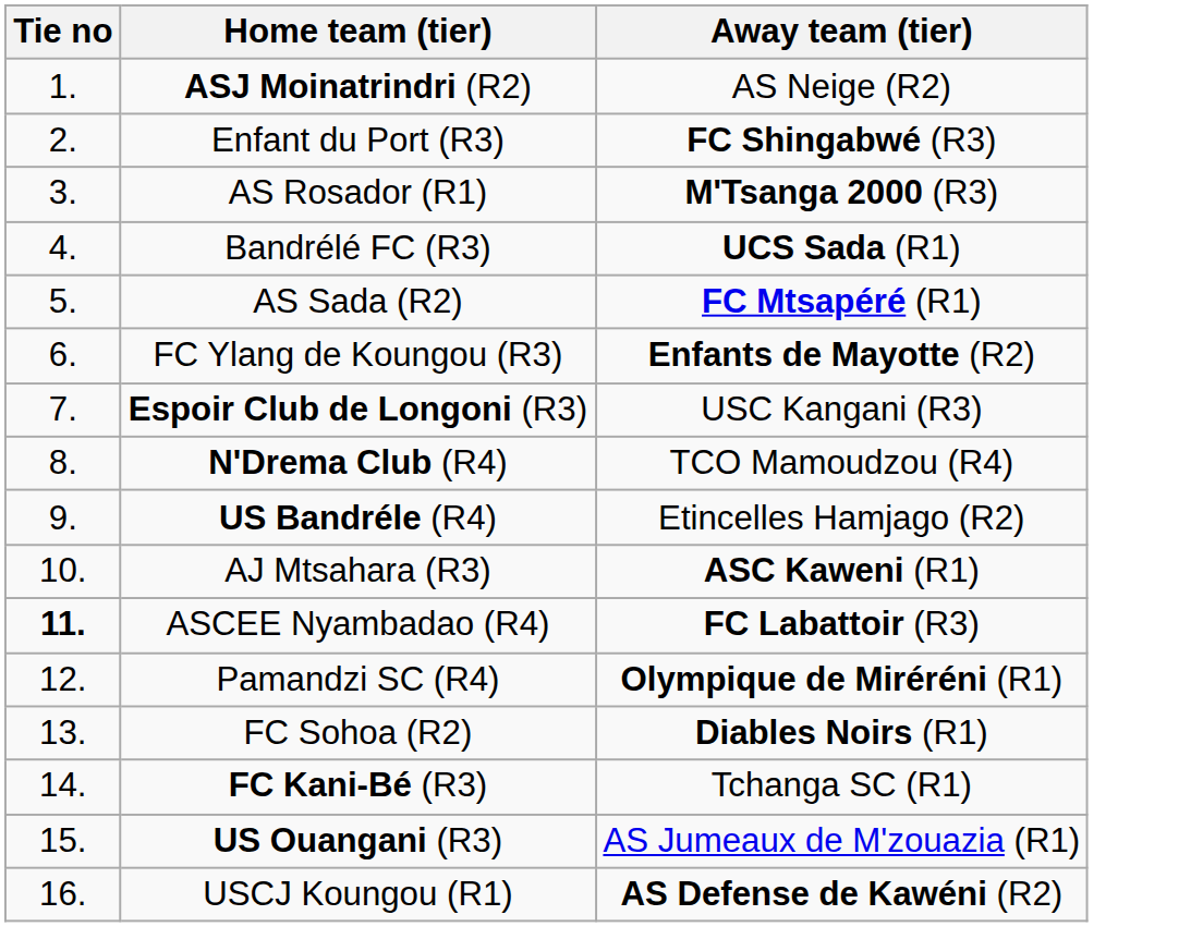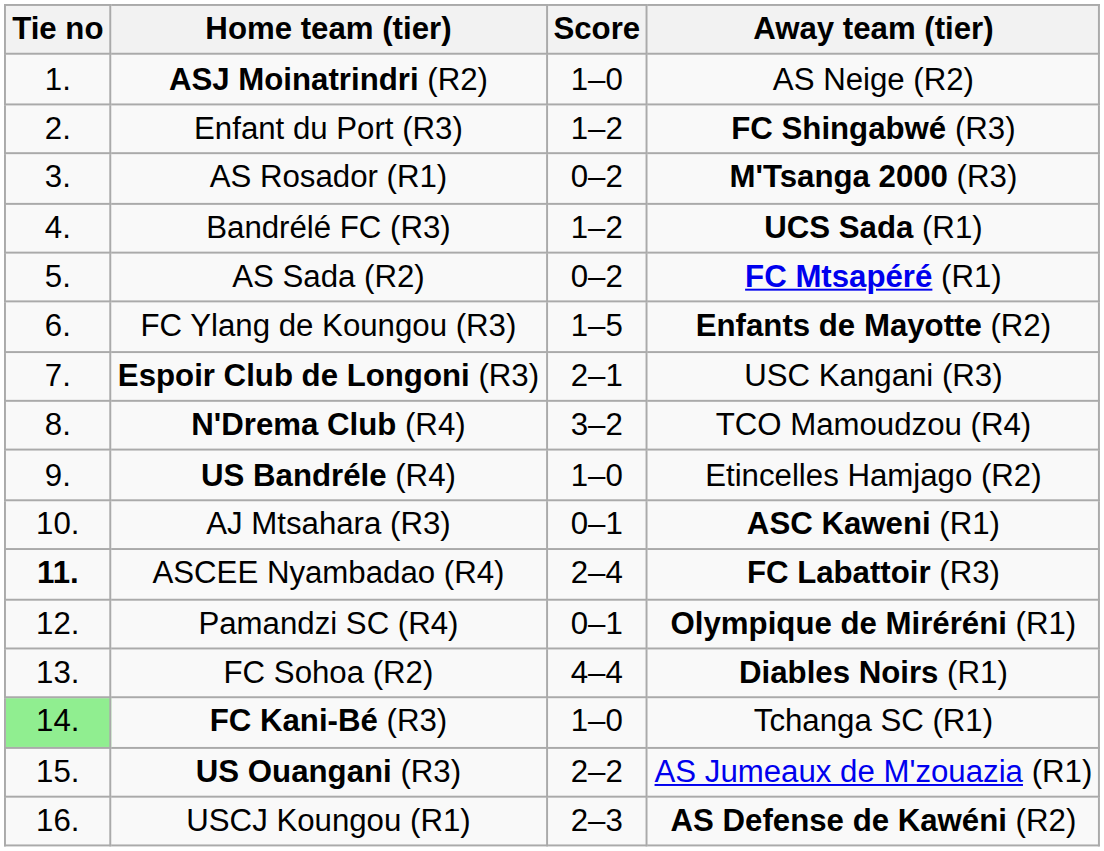+ column: Score | 1–0 | 1–2 | 0–2 | 1–2 | 0–2 | 1–5 | 2–1 | 3–2 | 1–0 | 0–1 | 2–4 | 0–1 | 4–4 | 1–0 | 2–2 | 2–3
FC Kani-Bé (R3) | Tie no: no background -> lightgreen background
